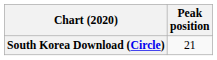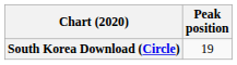South Korea Download (Circle) | Peak position: 21 -> 19
